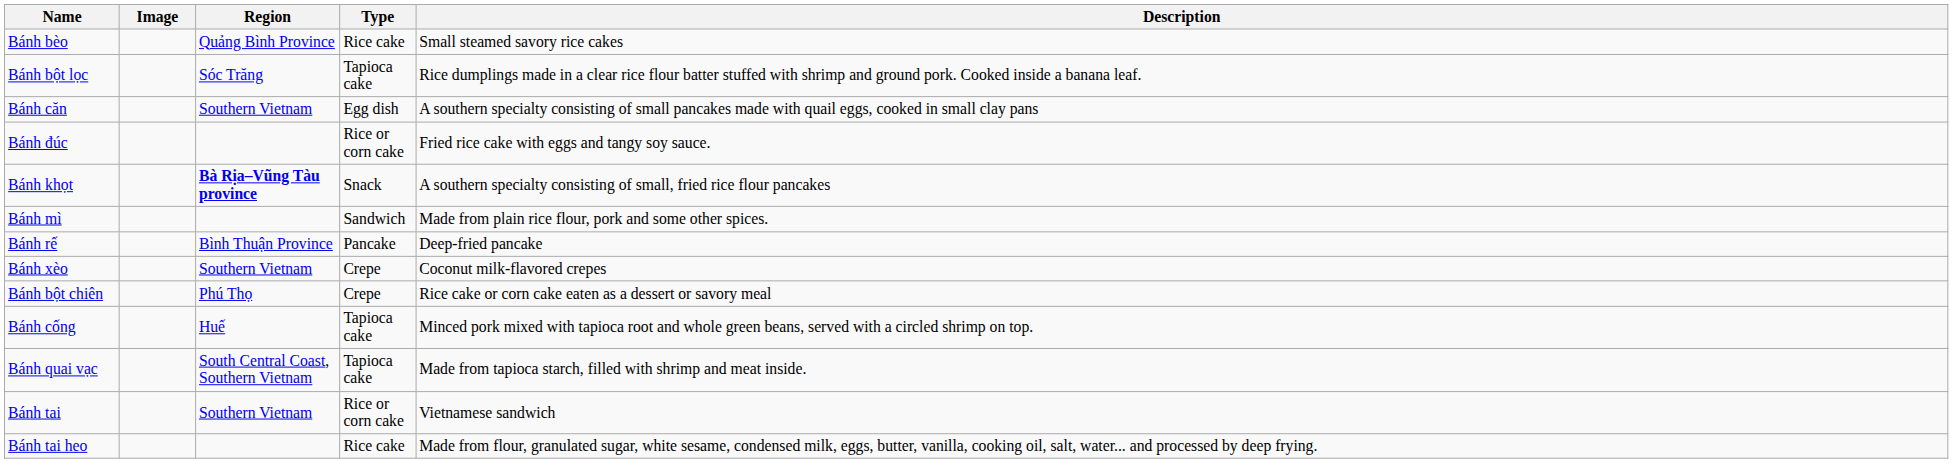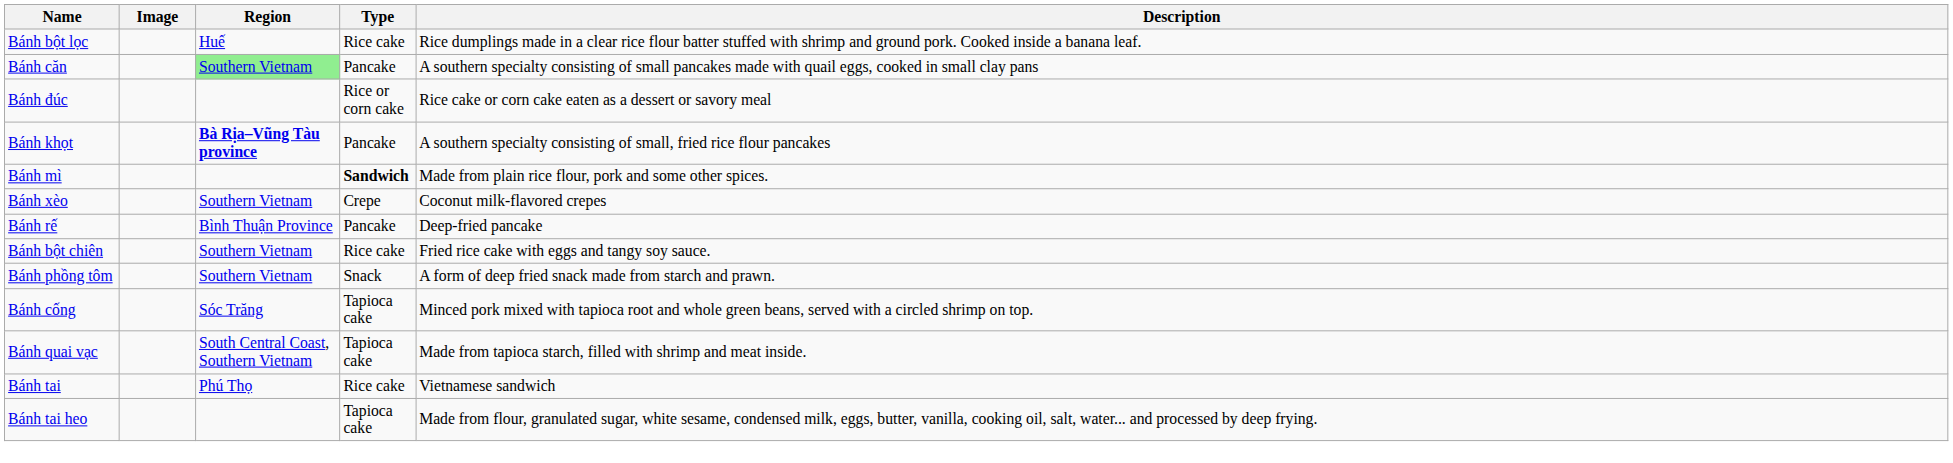- row: Bánh bèo | Quảng Bình Province | Rice cake | Small steamed savory rice cakes
Bánh bột lọc | Region: Sóc Trăng -> Huế
Bánh bột lọc | Type: Tapioca cake -> Rice cake
Bánh căn | Region: no background -> lightgreen background
Bánh căn | Type: Egg dish -> Pancake
Bánh đúc | Description: Fried rice cake with eggs and tangy soy sauce. -> Rice cake or corn cake eaten as a dessert or savory meal
Bánh khọt | Type: Snack -> Pancake
Bánh mì | Type: normal -> bold
rows swapped: Bánh rế <-> Bánh xèo
Bánh bột chiên | Region: Phú Thọ -> Southern Vietnam
Bánh bột chiên | Type: Crepe -> Rice cake
Bánh bột chiên | Description: Rice cake or corn cake eaten as a dessert or savory meal -> Fried rice cake with eggs and tangy soy sauce.
+ row: Bánh phồng tôm | Southern Vietnam | Snack | A form of deep fried snack made from starch and prawn.
Bánh cống | Region: Huế -> Sóc Trăng
Bánh tai | Region: Southern Vietnam -> Phú Thọ
Bánh tai | Type: Rice or corn cake -> Rice cake
Bánh tai heo | Type: Rice cake -> Tapioca cake
